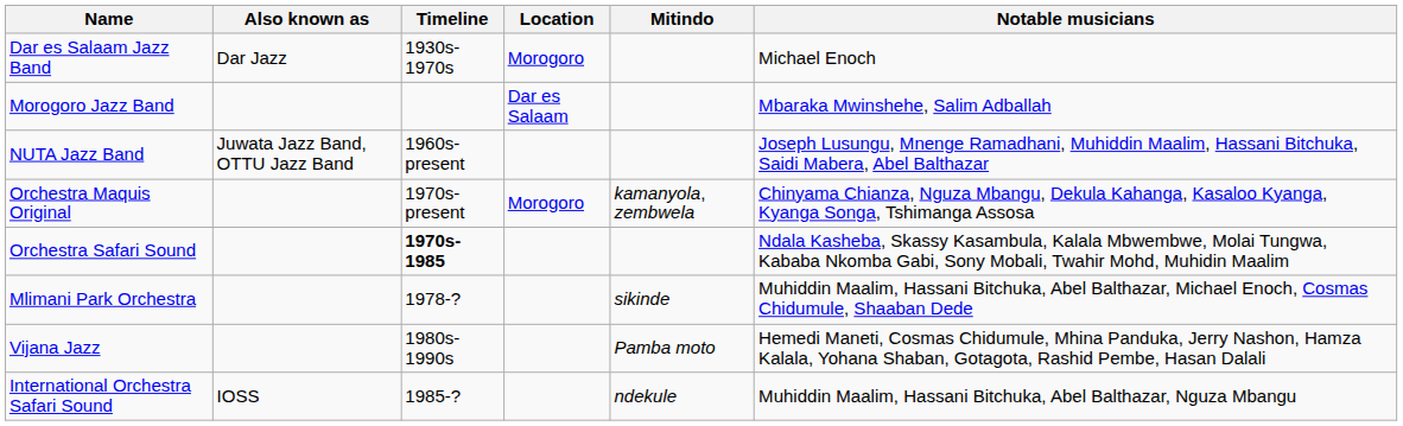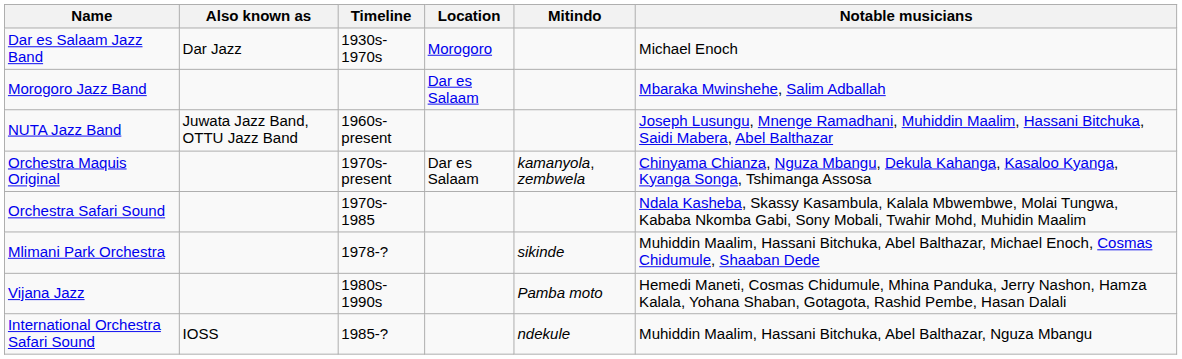Orchestra Maquis Original | Location: Morogoro -> Dar es Salaam
Orchestra Safari Sound | Timeline: bold -> normal
